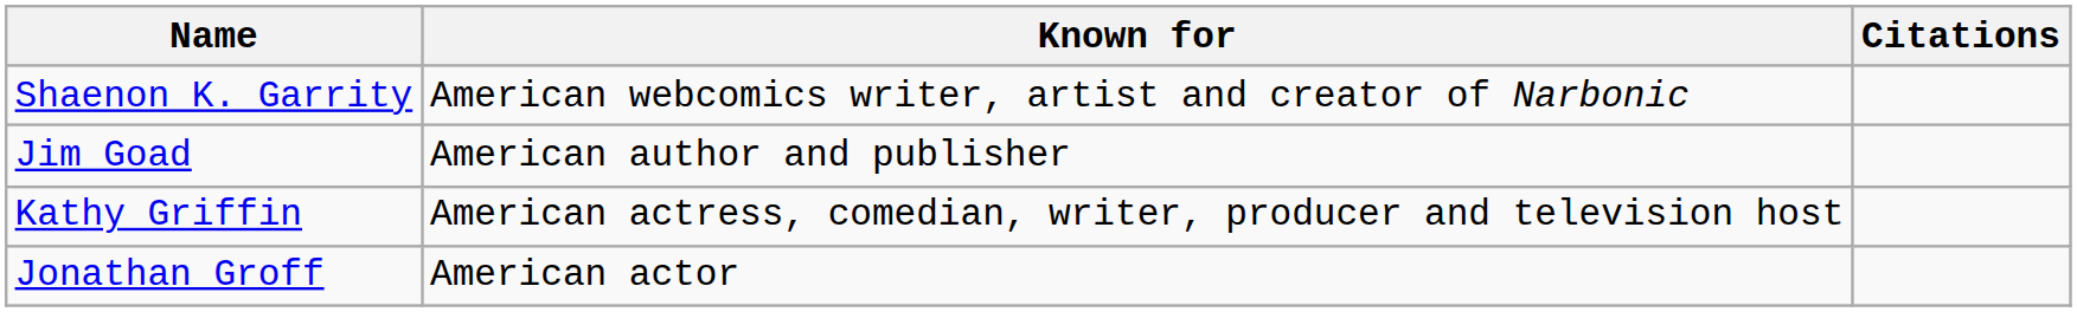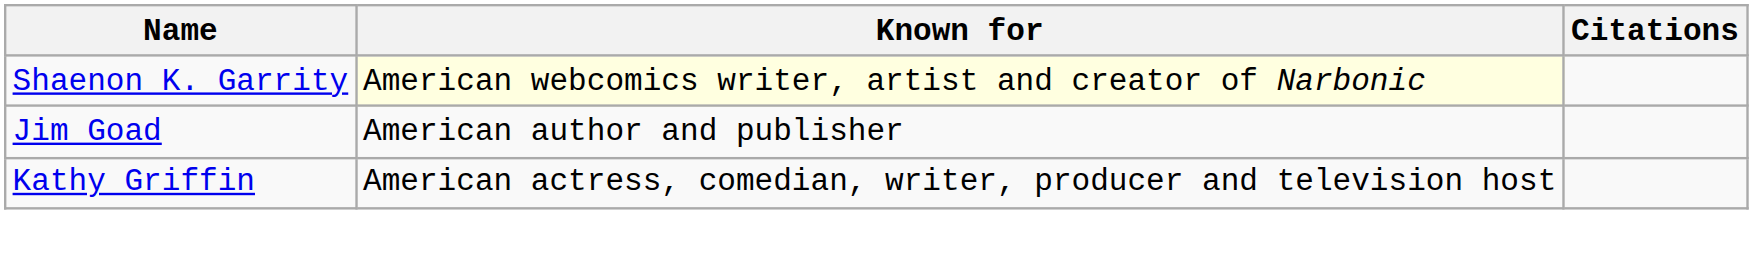Shaenon K. Garrity | Known for: no background -> lightyellow background
- row: Jonathan Groff | American actor
